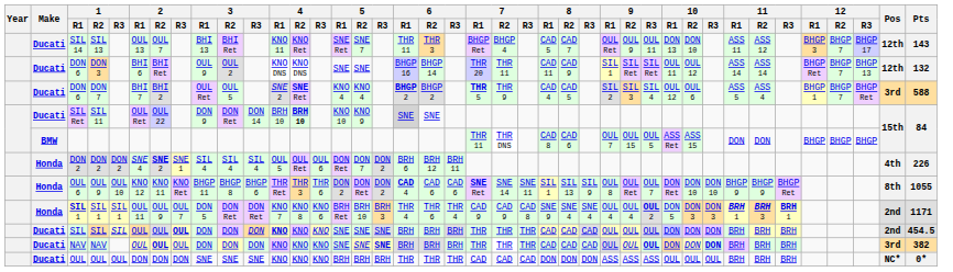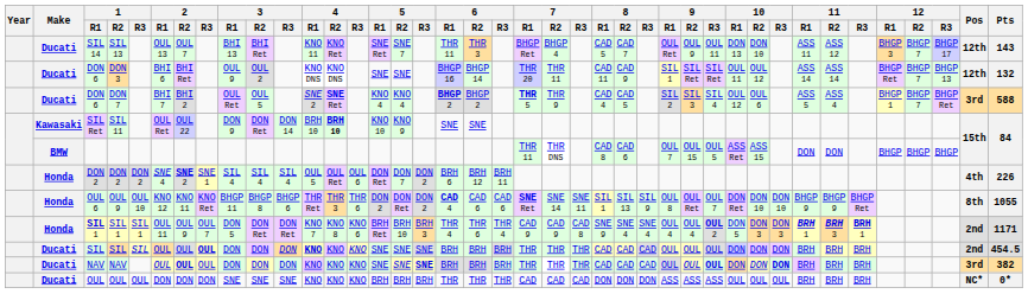SIL 11 | Make: Ducati -> Kawasaki
SIL 11 | 6 / R1: lightgrey background -> no background
